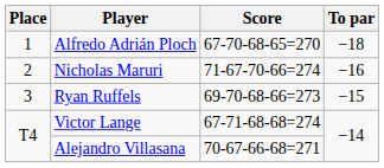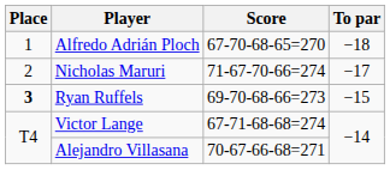Nicholas Maruri | To par: −16 -> −17
Ryan Ruffels | Place: normal -> bold
